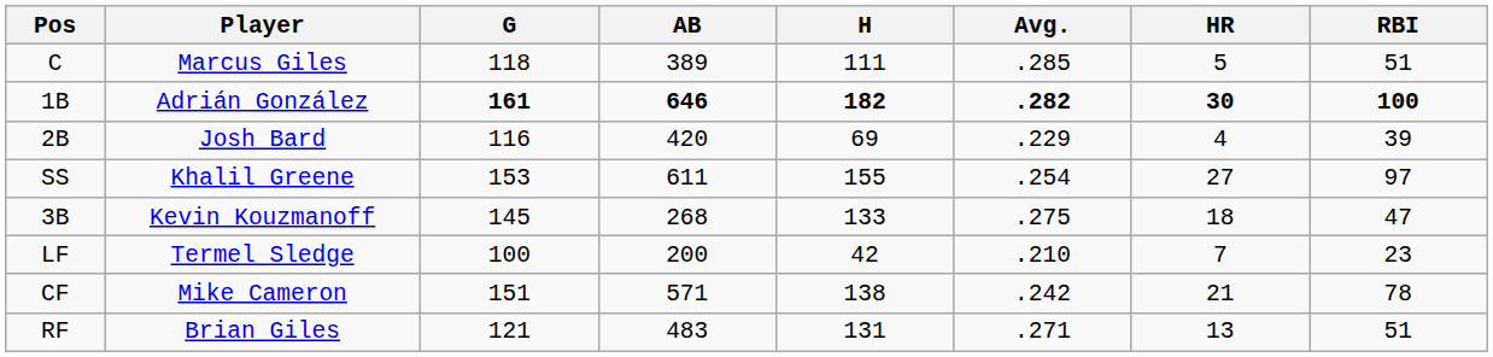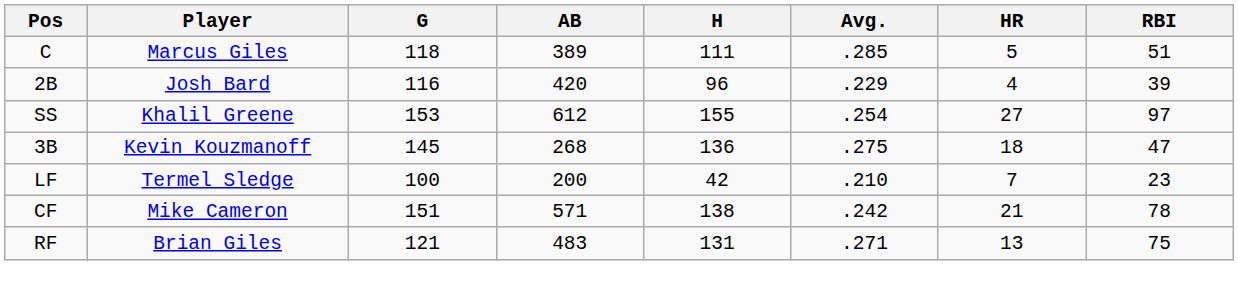- row: 1B | Adrián González | 161 | 646 | 182 | .282 | 30 | 100
2B | H: 69 -> 96
SS | AB: 611 -> 612
3B | H: 133 -> 136
RF | RBI: 51 -> 75
